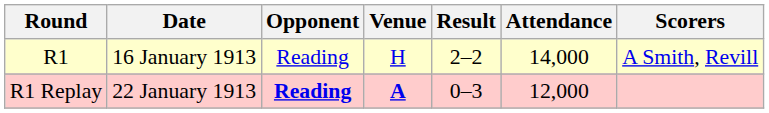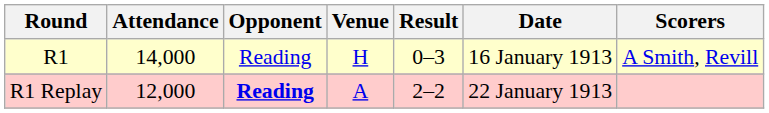columns swapped: Date <-> Attendance
R1 | Result: 2–2 -> 0–3
R1 Replay | Venue: bold -> normal
R1 Replay | Result: 0–3 -> 2–2
